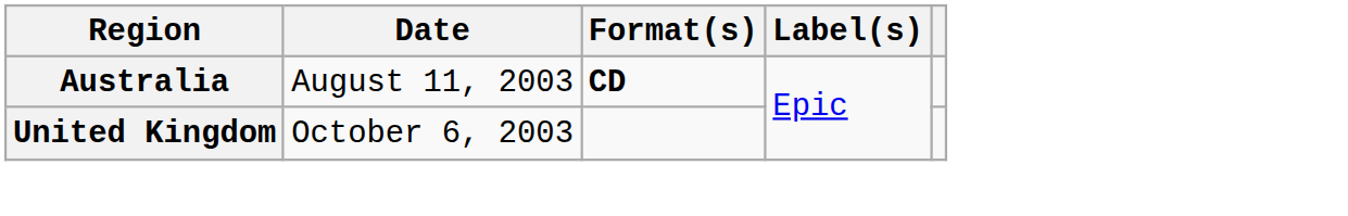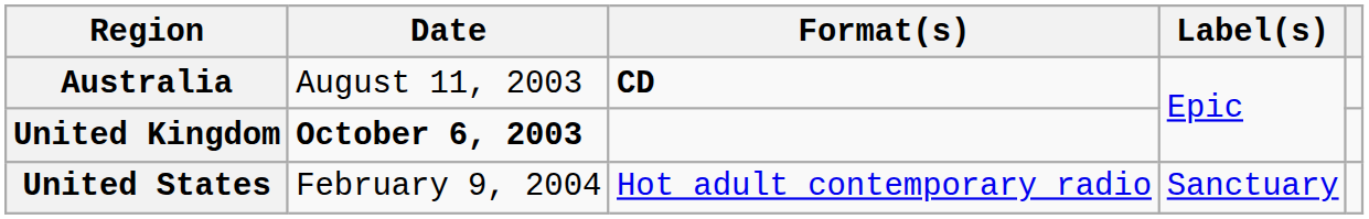United Kingdom | Date: normal -> bold
+ row: United States | February 9, 2004 | Hot adult contemporary radio | Sanctuary
